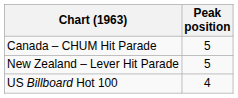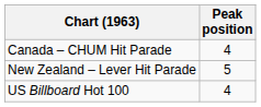Canada – CHUM Hit Parade | Peak position: 5 -> 4
